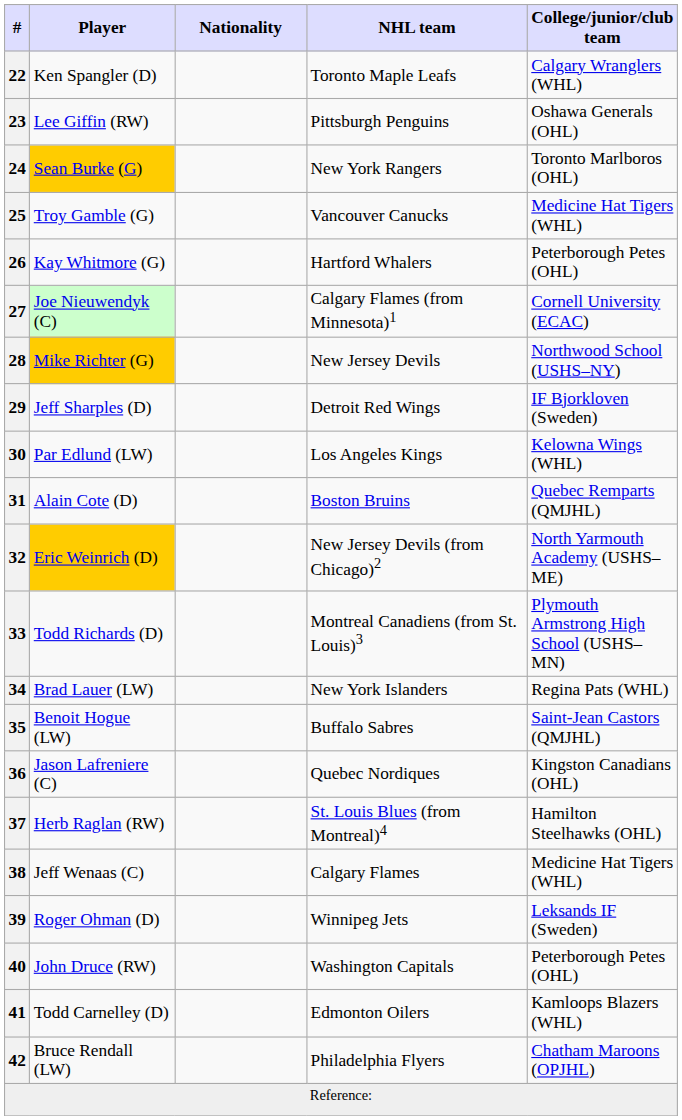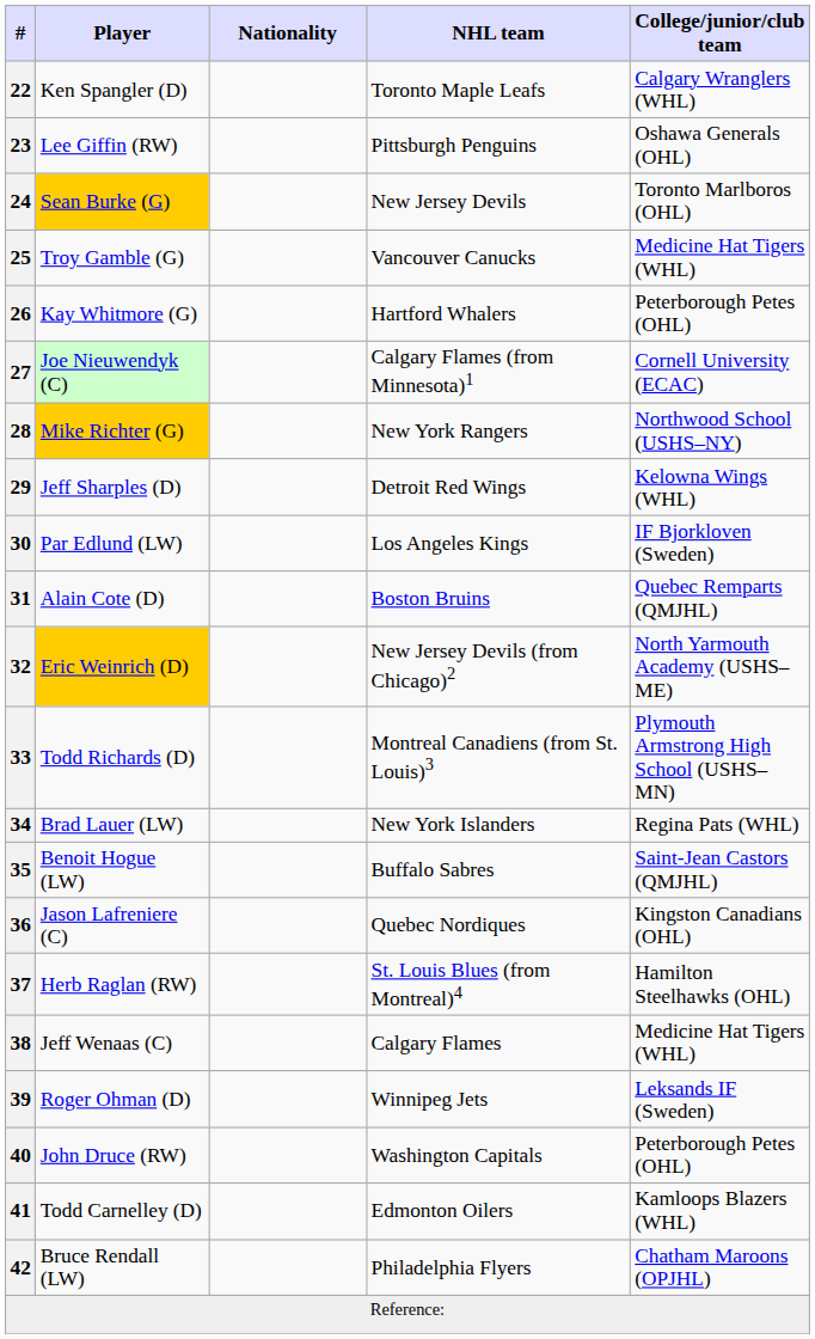24 | NHL team: New York Rangers -> New Jersey Devils
28 | NHL team: New Jersey Devils -> New York Rangers
29 | College/junior/club team: IF Bjorkloven (Sweden) -> Kelowna Wings (WHL)
30 | College/junior/club team: Kelowna Wings (WHL) -> IF Bjorkloven (Sweden)
